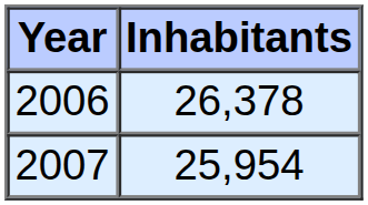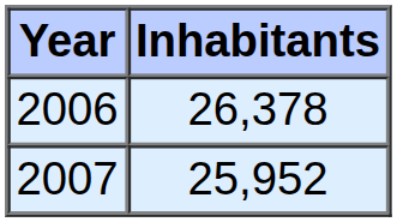2007 | Inhabitants: 25,954 -> 25,952
